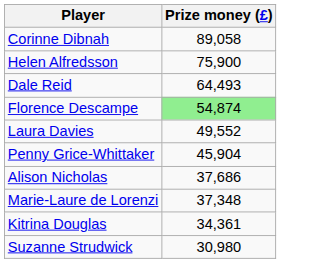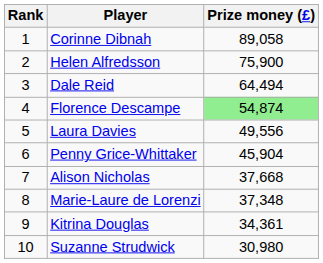+ column: Rank | 1 | 2 | 3 | 4 | 5 | 6 | 7 | 8 | 9 | 10
Dale Reid | Prize money (£): 64,493 -> 64,494
Laura Davies | Prize money (£): 49,552 -> 49,556
Alison Nicholas | Prize money (£): 37,686 -> 37,668
